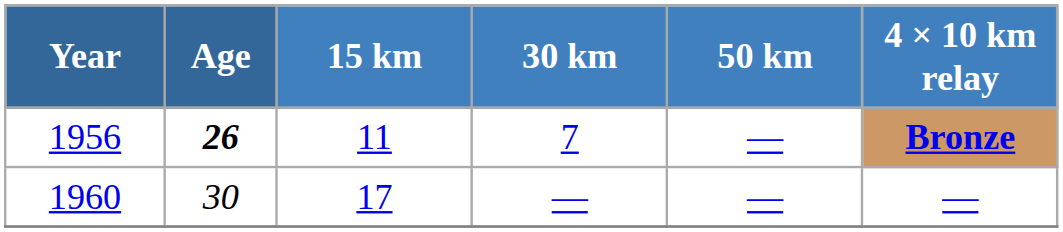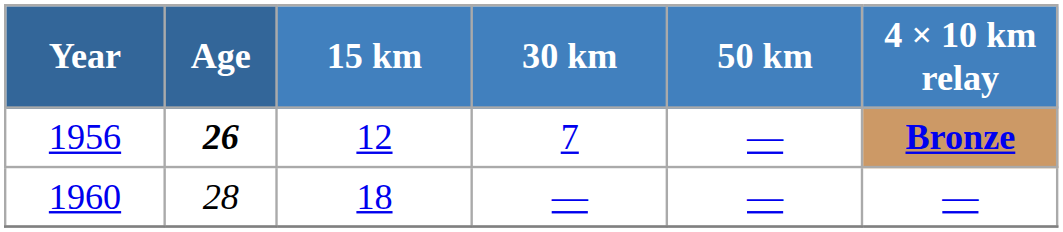1956 | 15 km: 11 -> 12
1960 | Age: 30 -> 28
1960 | 15 km: 17 -> 18
